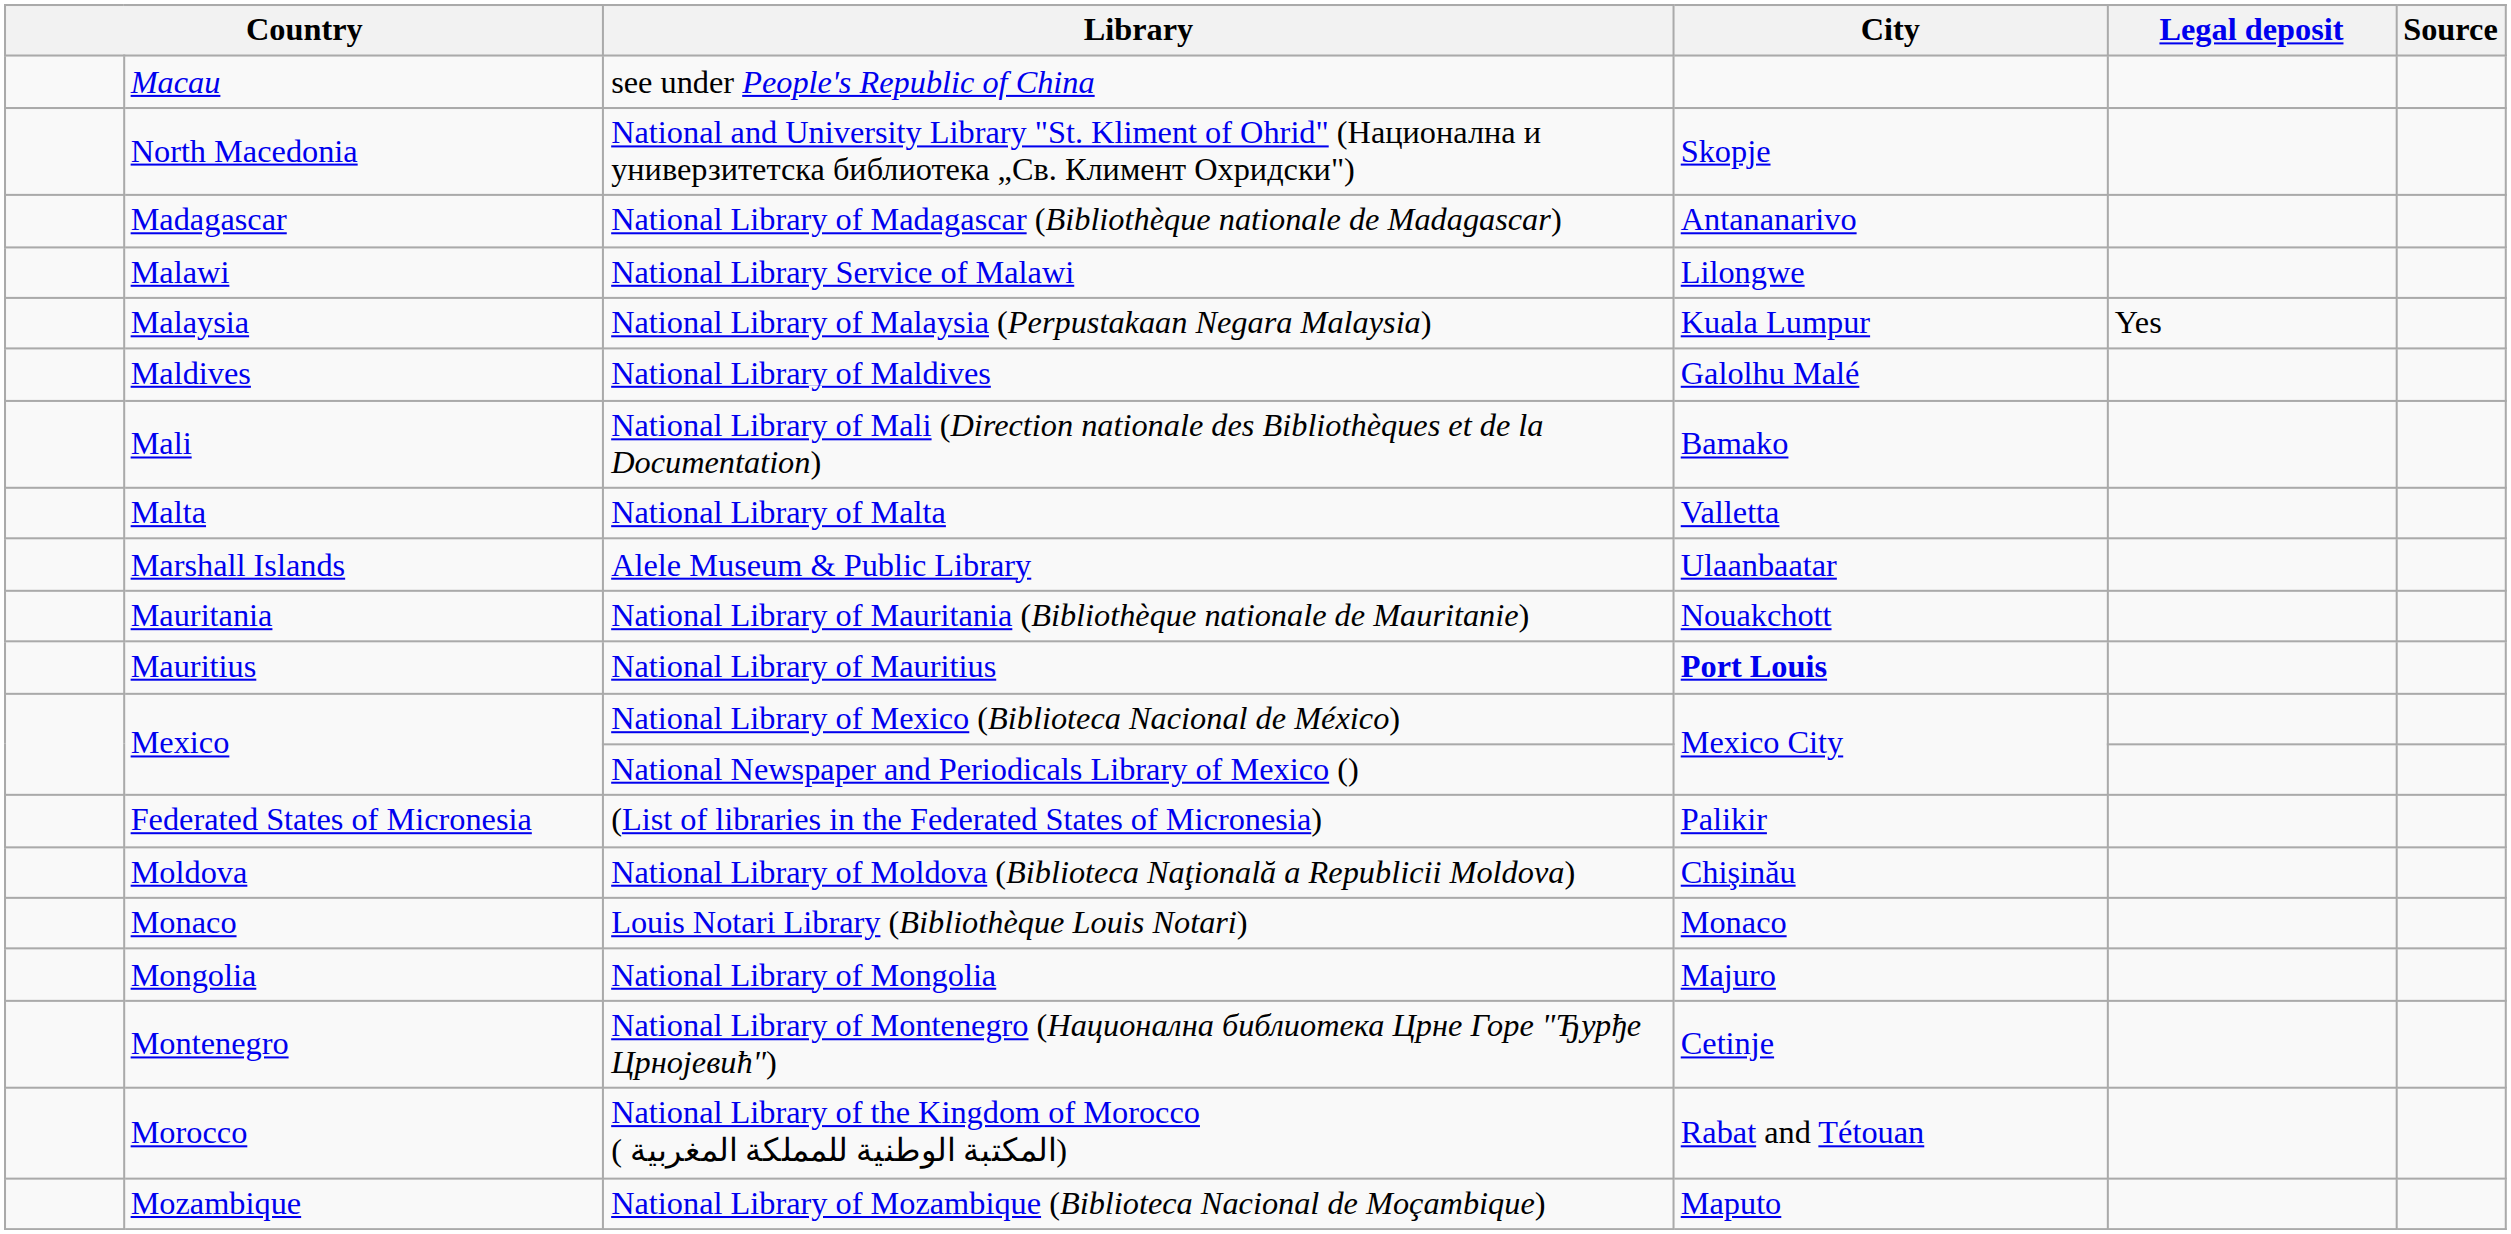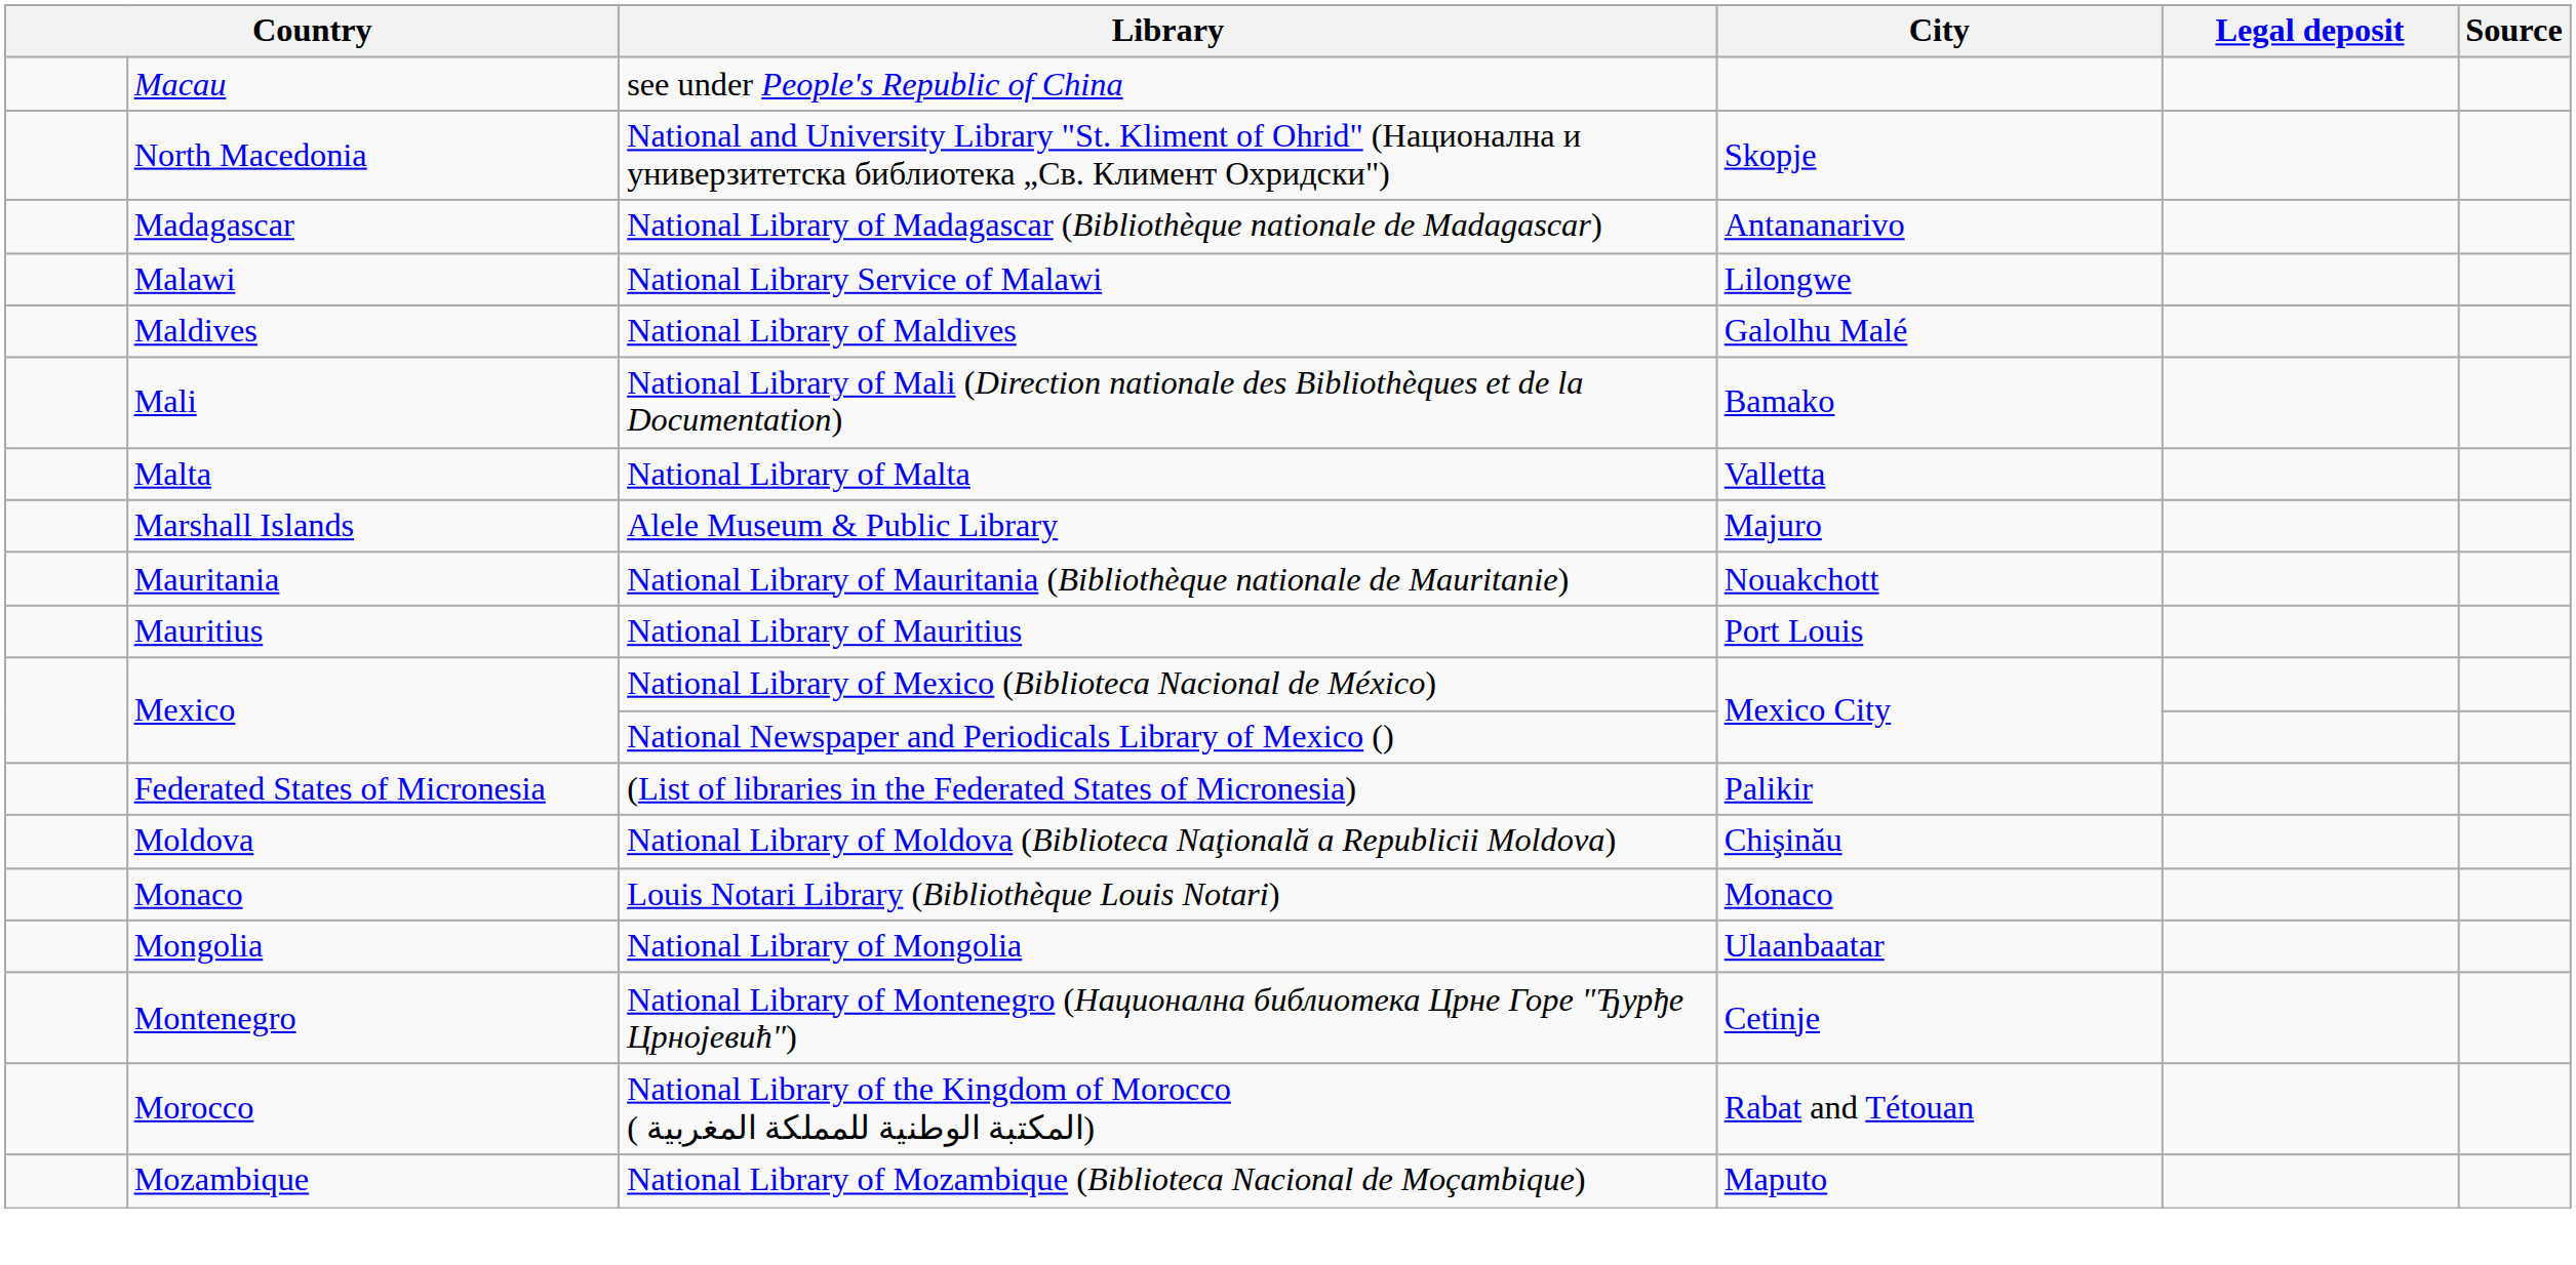- row: Malaysia | National Library of Malaysia (Perpustakaan Negara Malaysia) | Kuala Lumpur | Yes
Alele Museum & Public Library | City: Ulaanbaatar -> Majuro
National Library of Mauritius | City: bold -> normal
National Library of Mongolia | City: Majuro -> Ulaanbaatar
